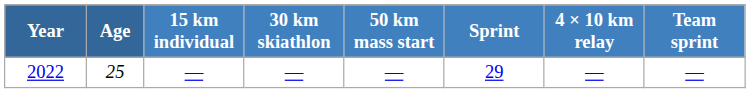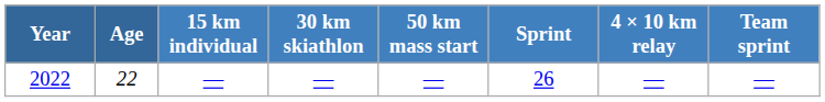2022 | Age: 25 -> 22
2022 | Sprint: 29 -> 26
